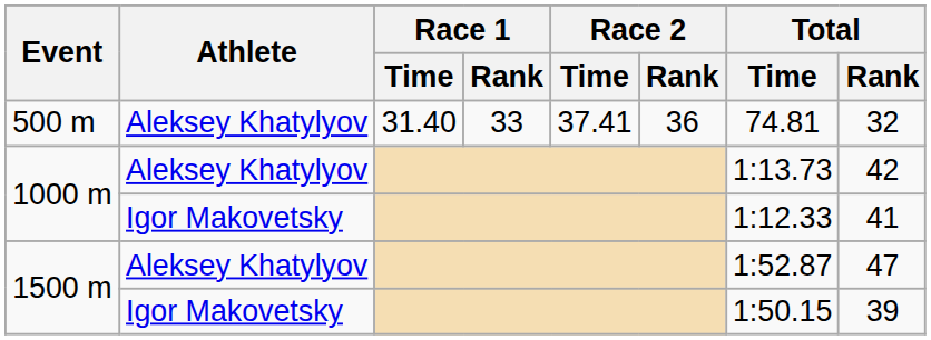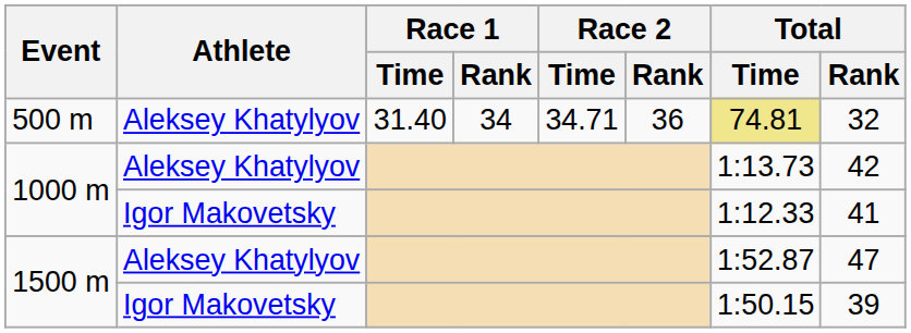500 m | Race 1 / Rank: 33 -> 34
500 m | Race 2 / Time: 37.41 -> 34.71
500 m | Total / Time: no background -> khaki background
